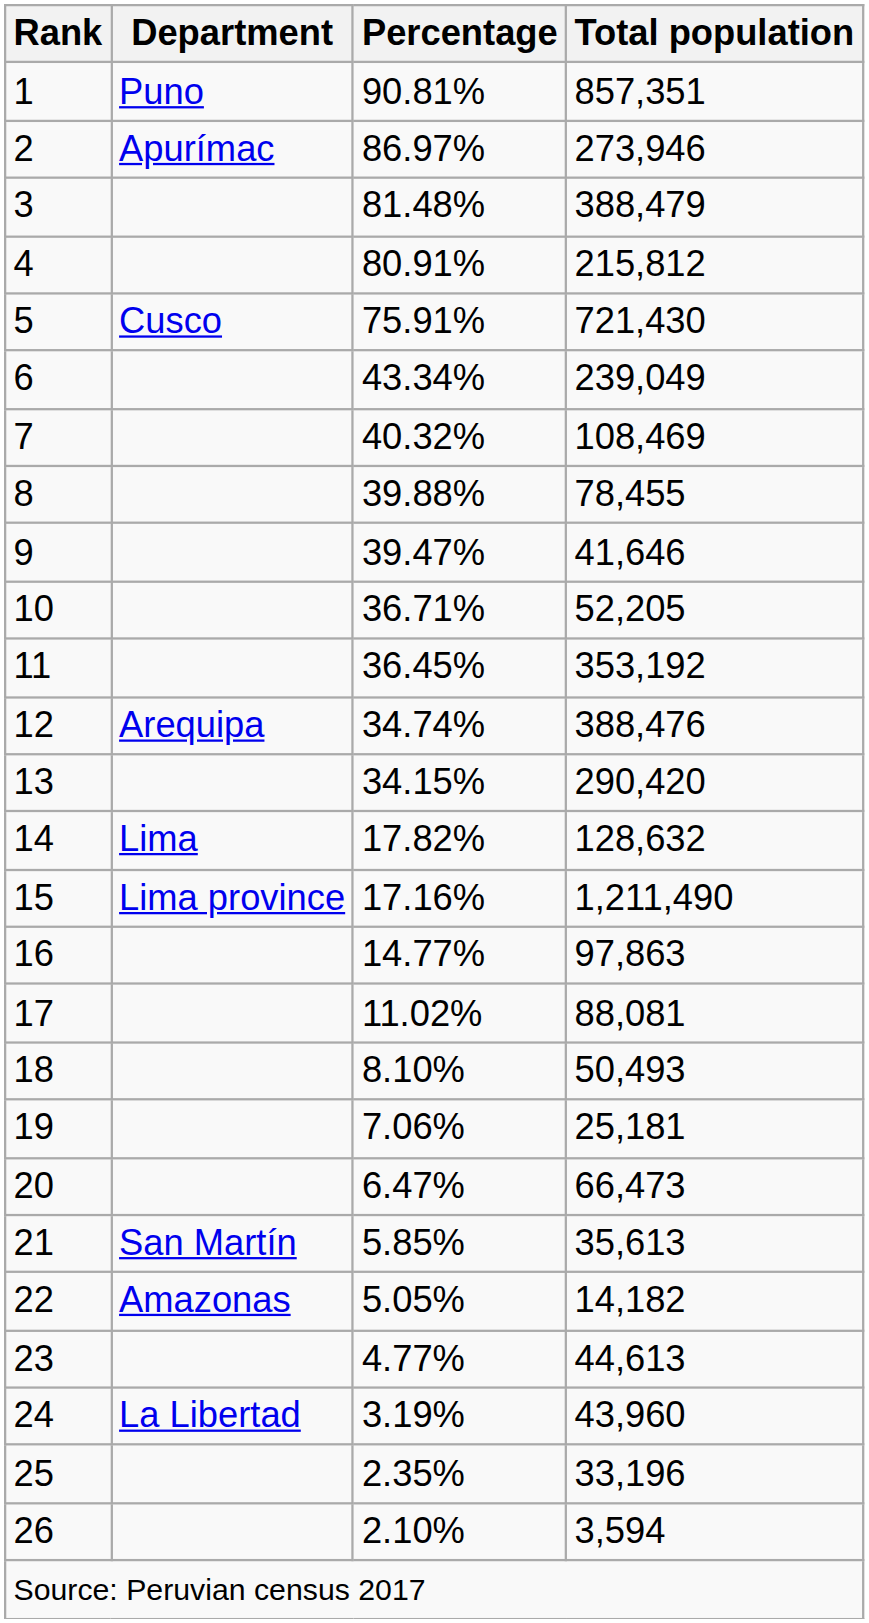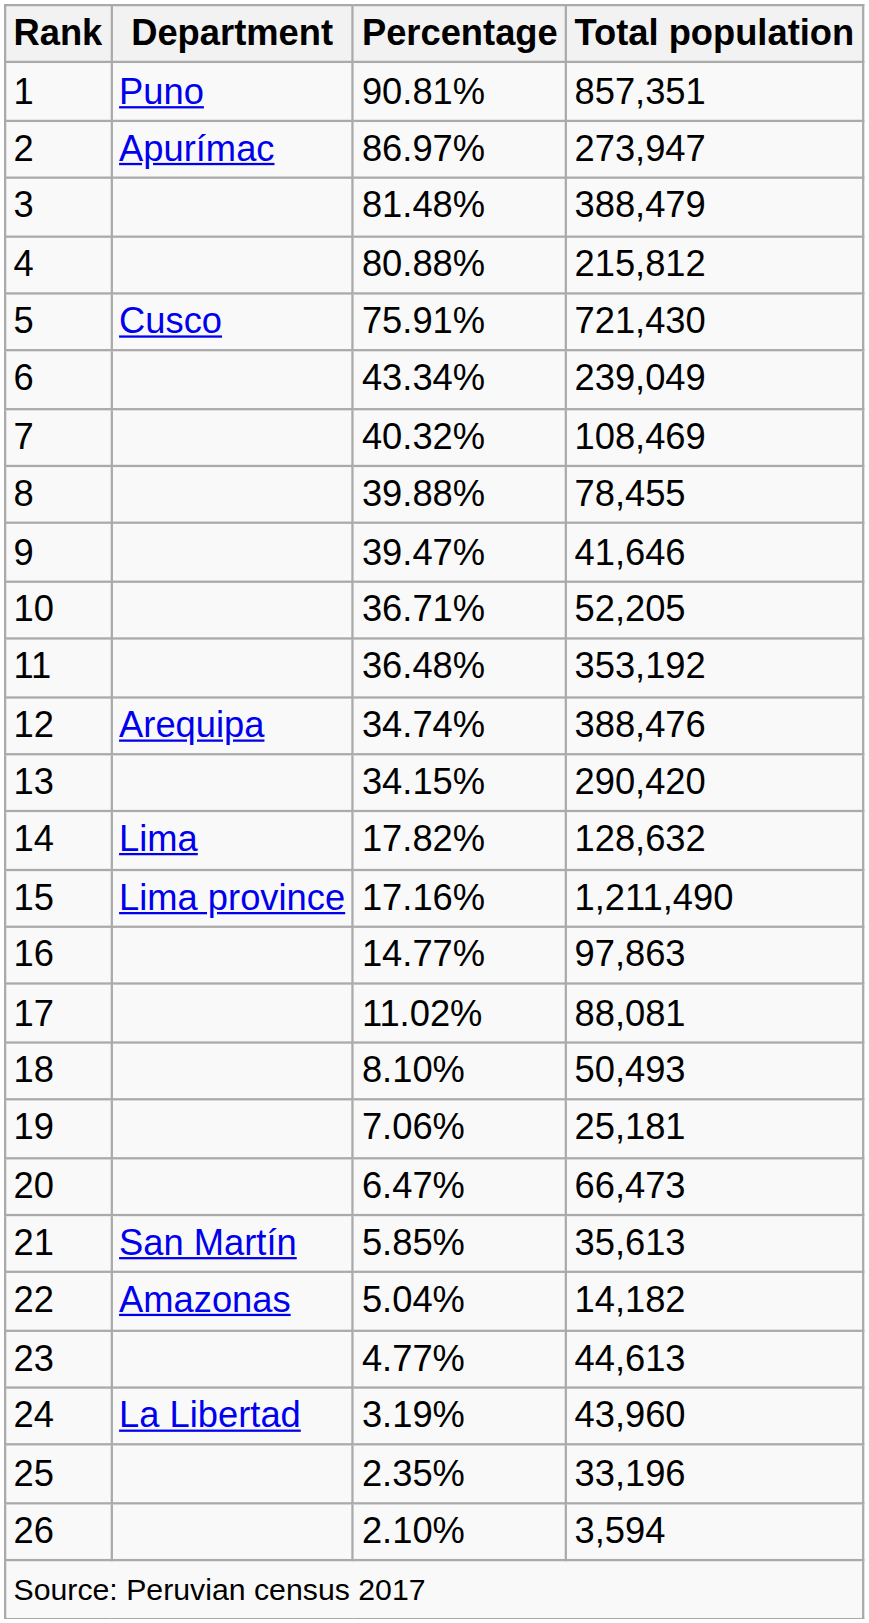2 | Total population: 273,946 -> 273,947
4 | Percentage: 80.91% -> 80.88%
11 | Percentage: 36.45% -> 36.48%
22 | Percentage: 5.05% -> 5.04%
